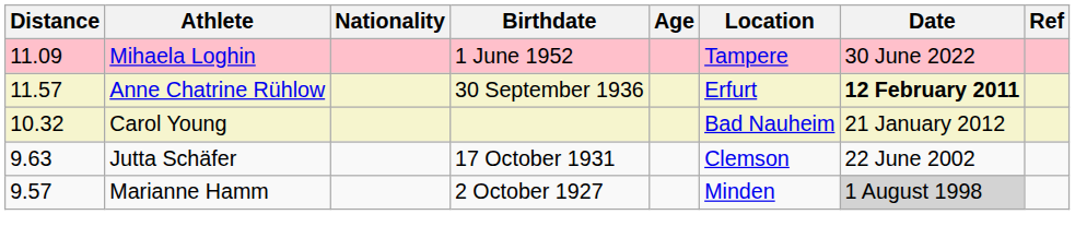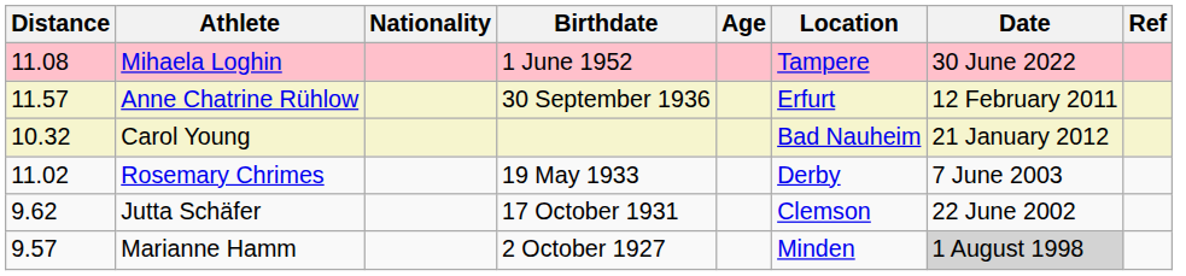Mihaela Loghin | Distance: 11.09 -> 11.08
Anne Chatrine Rühlow | Date: bold -> normal
+ row: 11.02 | Rosemary Chrimes | 19 May 1933 | Derby | 7 June 2003
Jutta Schäfer | Distance: 9.63 -> 9.62
